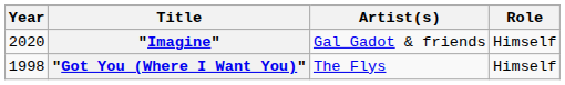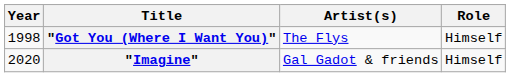rows swapped: "Got You (Where I Want You)" <-> "Imagine"
